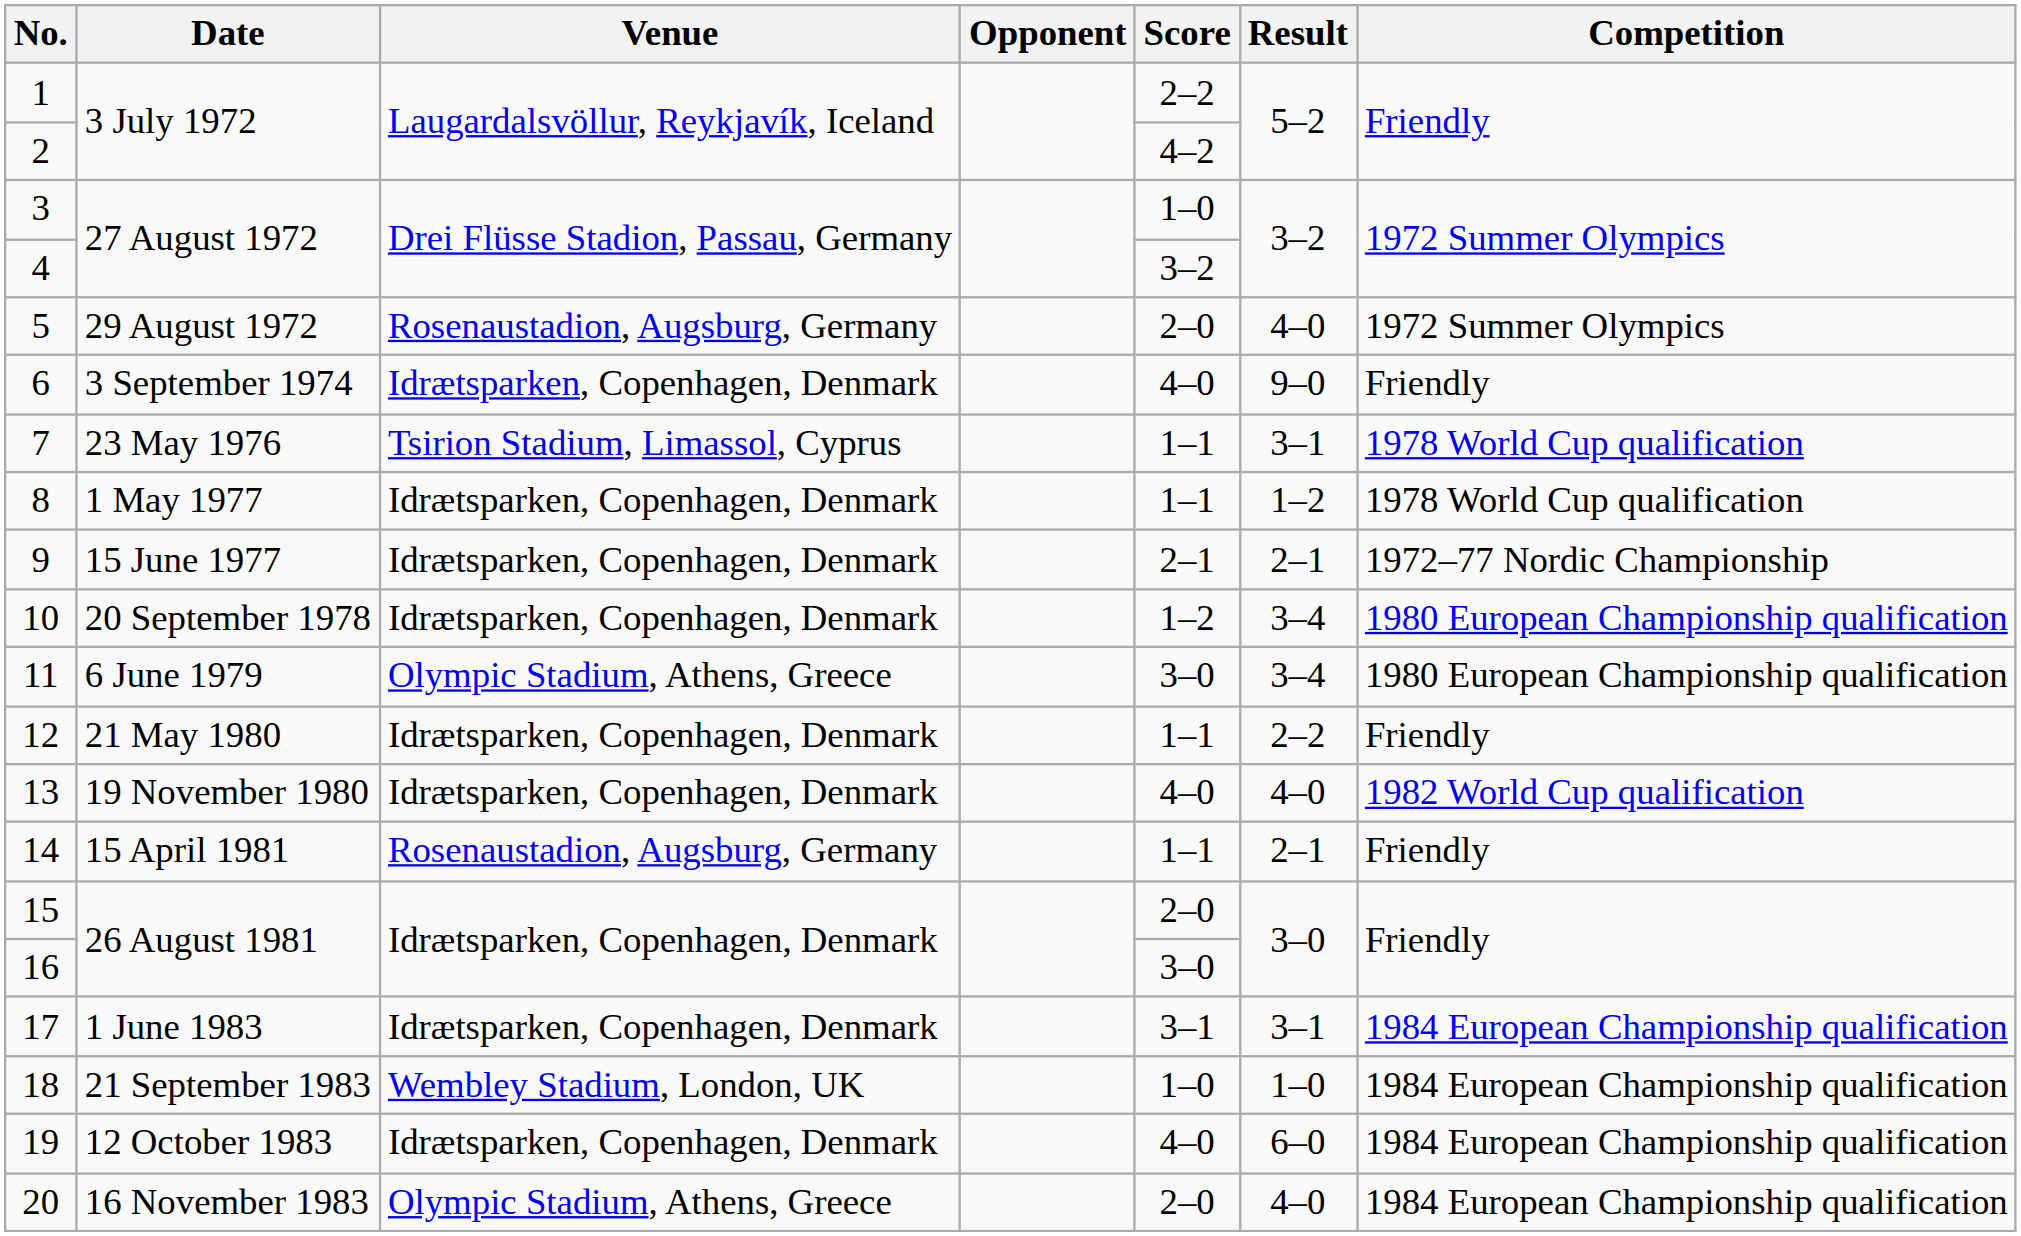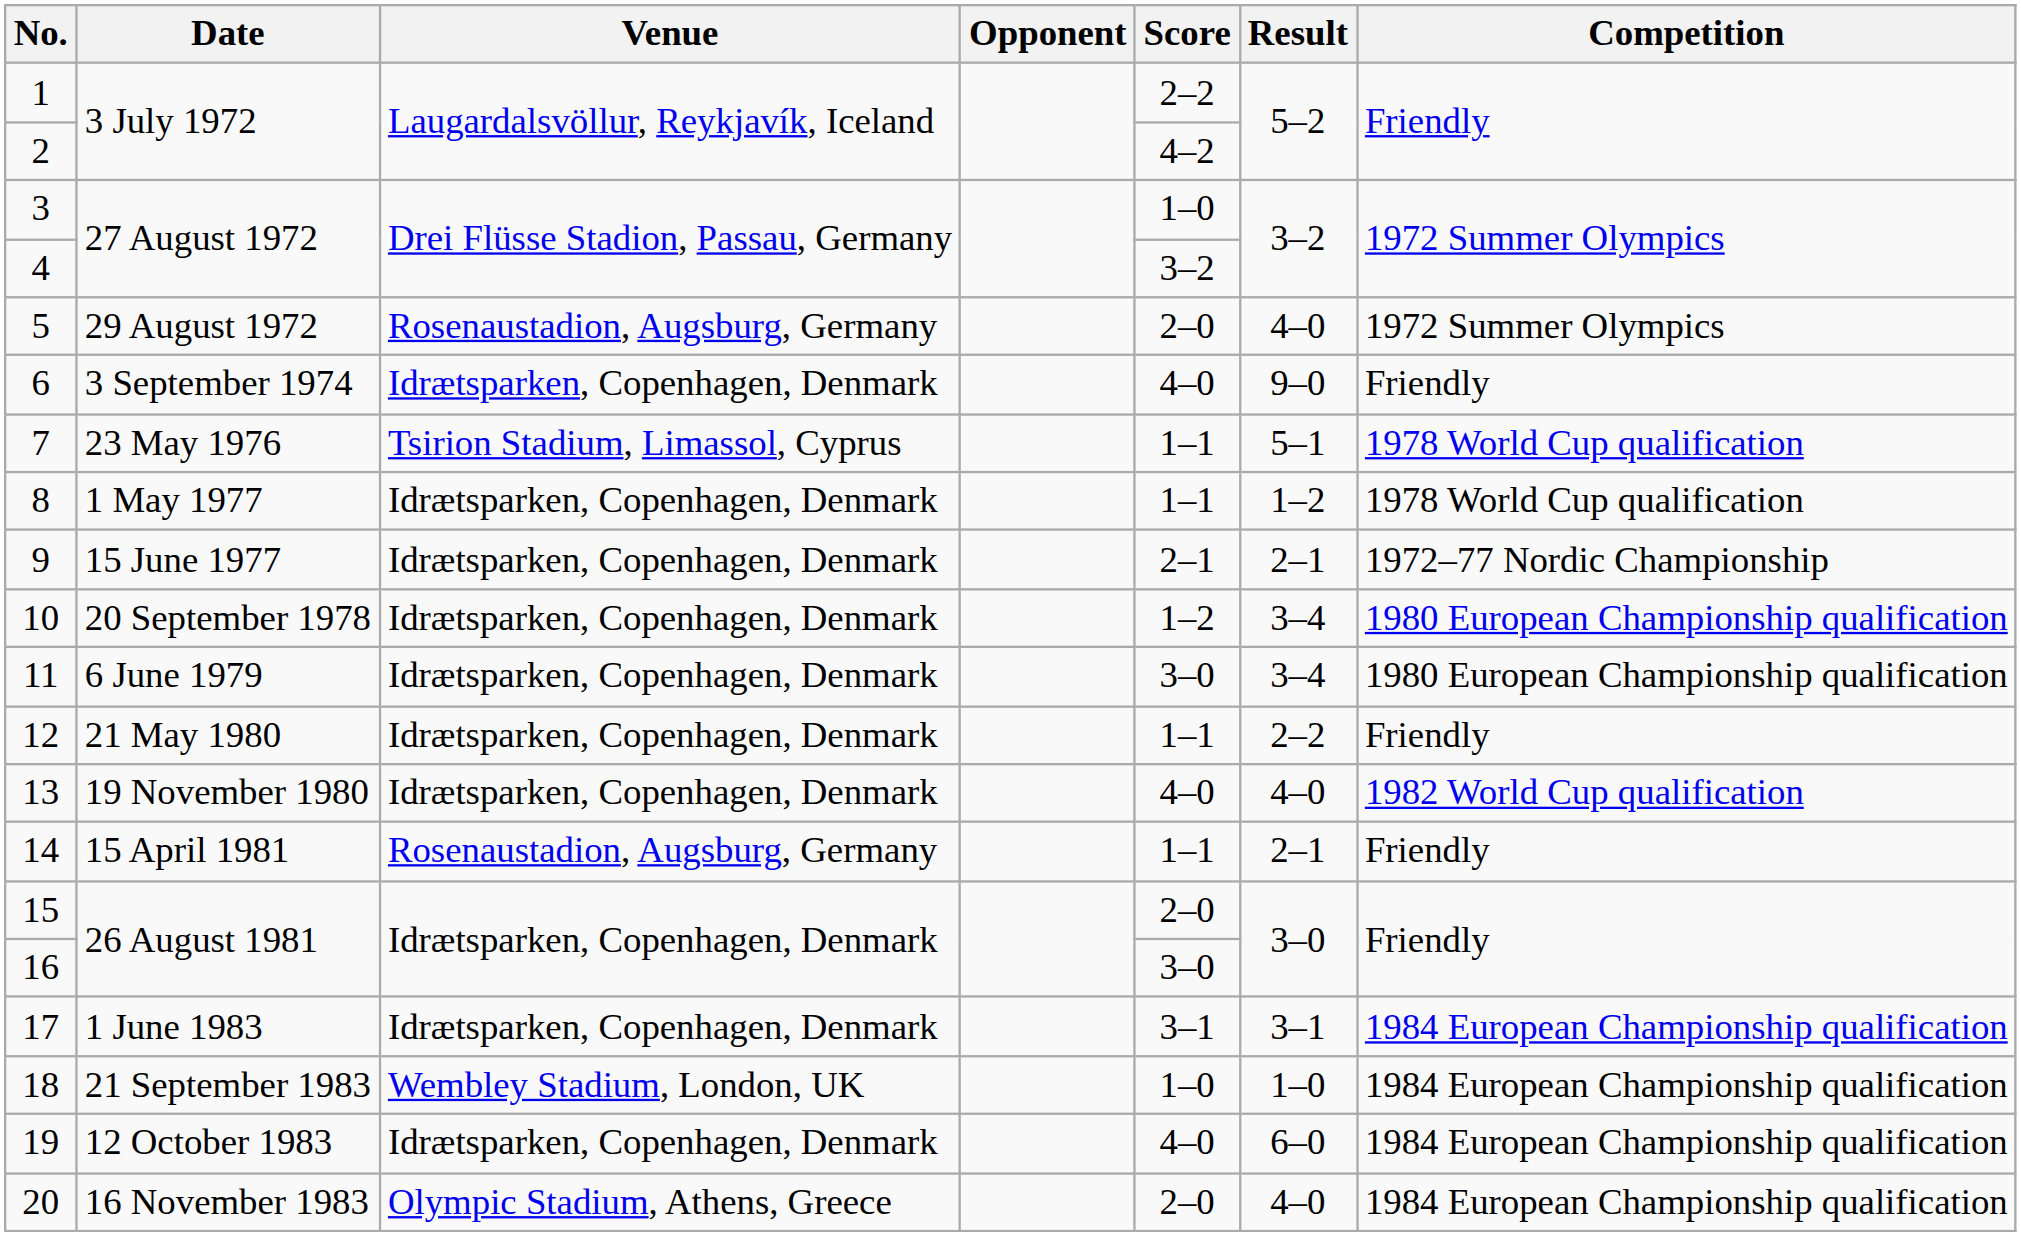7 | Result: 3–1 -> 5–1
11 | Venue: Olympic Stadium, Athens, Greece -> Idrætsparken, Copenhagen, Denmark
